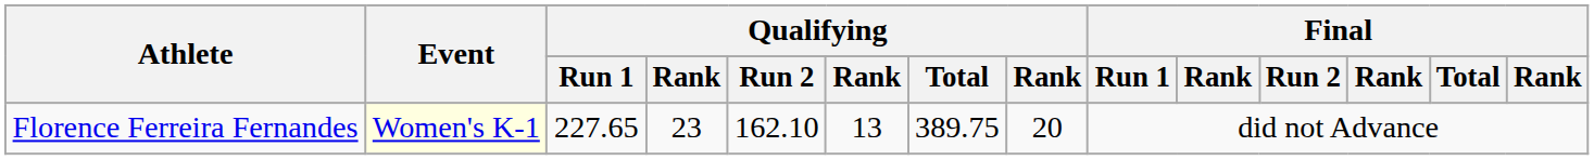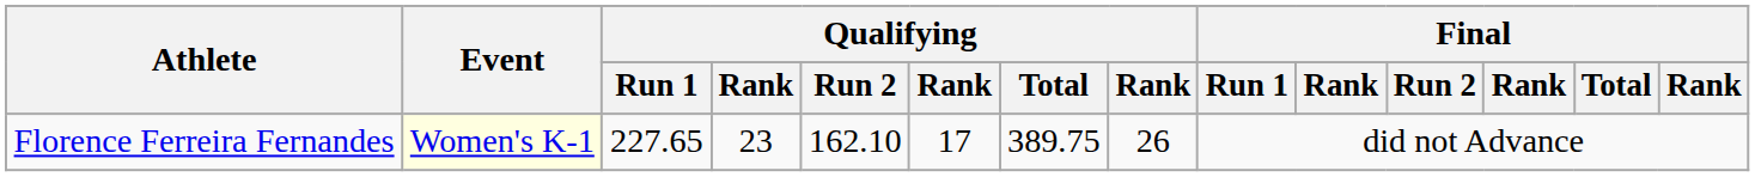Florence Ferreira Fernandes | column 6: 13 -> 17
Florence Ferreira Fernandes | column 8: 20 -> 26
